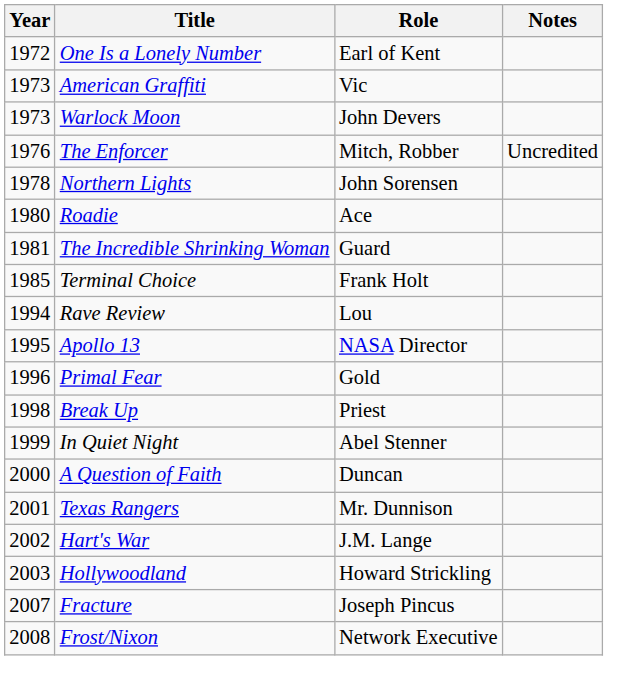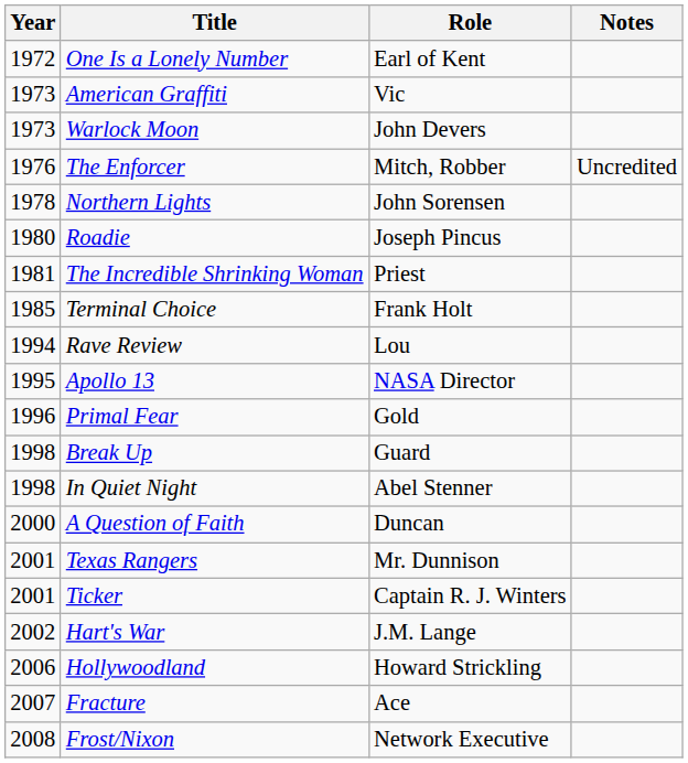Roadie | Role: Ace -> Joseph Pincus
The Incredible Shrinking Woman | Role: Guard -> Priest
Break Up | Role: Priest -> Guard
In Quiet Night | Year: 1999 -> 1998
+ row: 2001 | Ticker | Captain R. J. Winters
Hollywoodland | Year: 2003 -> 2006
Fracture | Role: Joseph Pincus -> Ace
